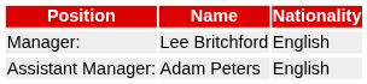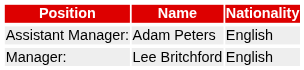rows swapped: Manager: <-> Assistant Manager:
